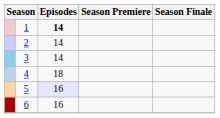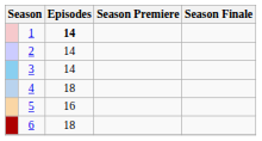5 | Episodes: lavender background -> no background
6 | Episodes: 16 -> 18
